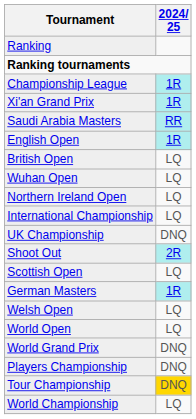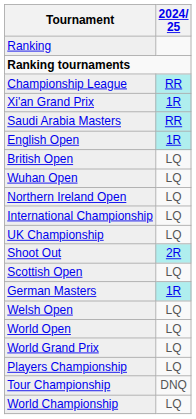Championship League | 2024/ 25: 1R -> RR
UK Championship | 2024/ 25: DNQ -> LQ
World Grand Prix | 2024/ 25: DNQ -> LQ
Players Championship | 2024/ 25: DNQ -> LQ
Tour Championship | 2024/ 25: gold background -> no background
